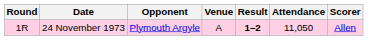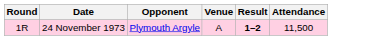- column: Scorer | Allen
24 November 1973 | Attendance: 11,050 -> 11,500
